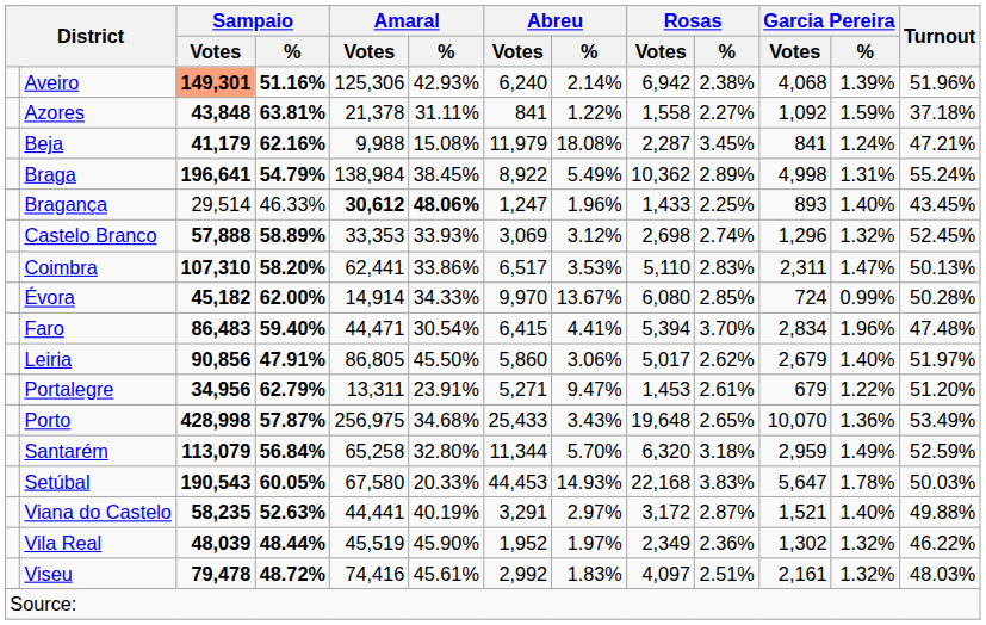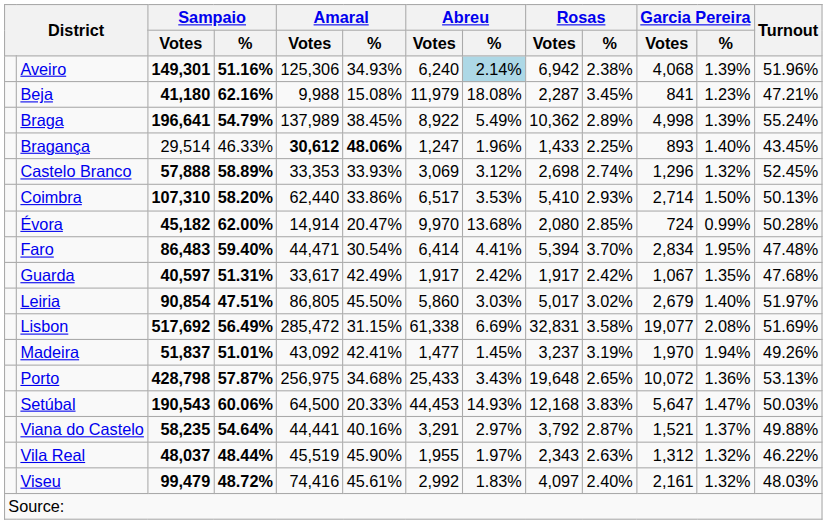Aveiro | Sampaio / Votes: lightsalmon background -> no background
Aveiro | Amaral / %: 42.93% -> 34.93%
Aveiro | Abreu / %: no background -> lightblue background
- row: Azores | 43,848 | 63.81% | 21,378 | 31.11% | 841 | 1.22% | 1,558 | 2.27% | 1,092 | 1.59% | 37.18%
Beja | Sampaio / Votes: 41,179 -> 41,180
Beja | Garcia Pereira / %: 1.24% -> 1.23%
Braga | Amaral / Votes: 138,984 -> 137,989
Braga | Garcia Pereira / %: 1.31% -> 1.39%
Coimbra | Amaral / Votes: 62,441 -> 62,440
Coimbra | Rosas / Votes: 5,110 -> 5,410
Coimbra | Rosas / %: 2.83% -> 2.93%
Coimbra | Garcia Pereira / Votes: 2,311 -> 2,714
Coimbra | Garcia Pereira / %: 1.47% -> 1.50%
Évora | Amaral / %: 34.33% -> 20.47%
Évora | Abreu / %: 13.67% -> 13.68%
Évora | Rosas / Votes: 6,080 -> 2,080
Faro | Abreu / Votes: 6,415 -> 6,414
Faro | Garcia Pereira / %: 1.96% -> 1.95%
+ row: Guarda | 40,597 | 51.31% | 33,617 | 42.49% | 1,917 | 2.42% | 1,917 | 2.42% | 1,067 | 1.35% | 47.68%
Leiria | Sampaio / Votes: 90,856 -> 90,854
Leiria | Sampaio / %: 47.91% -> 47.51%
Leiria | Abreu / %: 3.06% -> 3.03%
Leiria | Rosas / %: 2.62% -> 3.02%
+ row: Lisbon | 517,692 | 56.49% | 285,472 | 31.15% | 61,338 | 6.69% | 32,831 | 3.58% | 19,077 | 2.08% | 51.69%
+ row: Madeira | 51,837 | 51.01% | 43,092 | 42.41% | 1,477 | 1.45% | 3,237 | 3.19% | 1,970 | 1.94% | 49.26%
- row: Portalegre | 34,956 | 62.79% | 13,311 | 23.91% | 5,271 | 9.47% | 1,453 | 2.61% | 679 | 1.22% | 51.20%
Porto | Sampaio / Votes: 428,998 -> 428,798
Porto | Garcia Pereira / Votes: 10,070 -> 10,072
Porto | Turnout: 53.49% -> 53.13%
- row: Santarém | 113,079 | 56.84% | 65,258 | 32.80% | 11,344 | 5.70% | 6,320 | 3.18% | 2,959 | 1.49% | 52.59%
Setúbal | Sampaio / %: 60.05% -> 60.06%
Setúbal | Amaral / Votes: 67,580 -> 64,500
Setúbal | Rosas / Votes: 22,168 -> 12,168
Setúbal | Garcia Pereira / %: 1.78% -> 1.47%
Viana do Castelo | Sampaio / %: 52.63% -> 54.64%
Viana do Castelo | Amaral / %: 40.19% -> 40.16%
Viana do Castelo | Rosas / Votes: 3,172 -> 3,792
Viana do Castelo | Garcia Pereira / %: 1.40% -> 1.37%
Vila Real | Sampaio / Votes: 48,039 -> 48,037
Vila Real | Abreu / Votes: 1,952 -> 1,955
Vila Real | Rosas / Votes: 2,349 -> 2,343
Vila Real | Rosas / %: 2.36% -> 2.63%
Vila Real | Garcia Pereira / Votes: 1,302 -> 1,312
Viseu | Sampaio / Votes: 79,478 -> 99,479
Viseu | Rosas / %: 2.51% -> 2.40%
